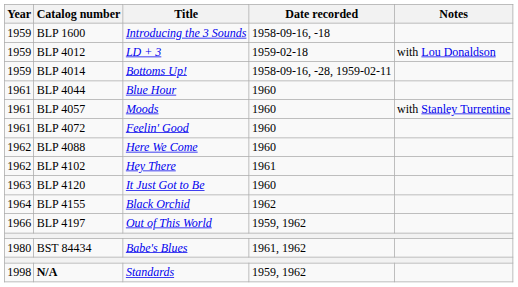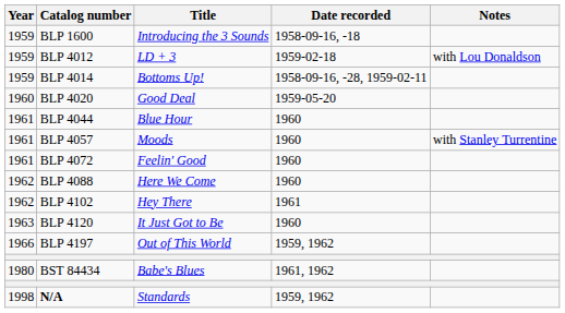+ row: 1960 | BLP 4020 | Good Deal | 1959-05-20
- row: 1964 | BLP 4155 | Black Orchid | 1962
